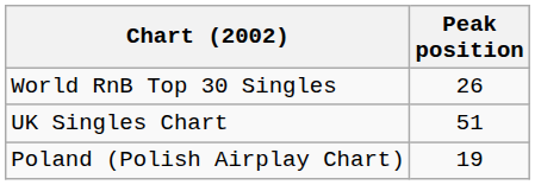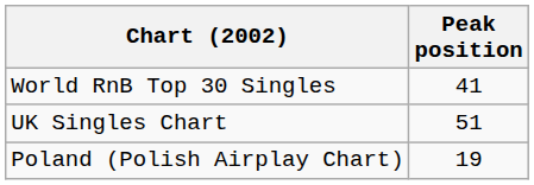World RnB Top 30 Singles | Peak position: 26 -> 41
